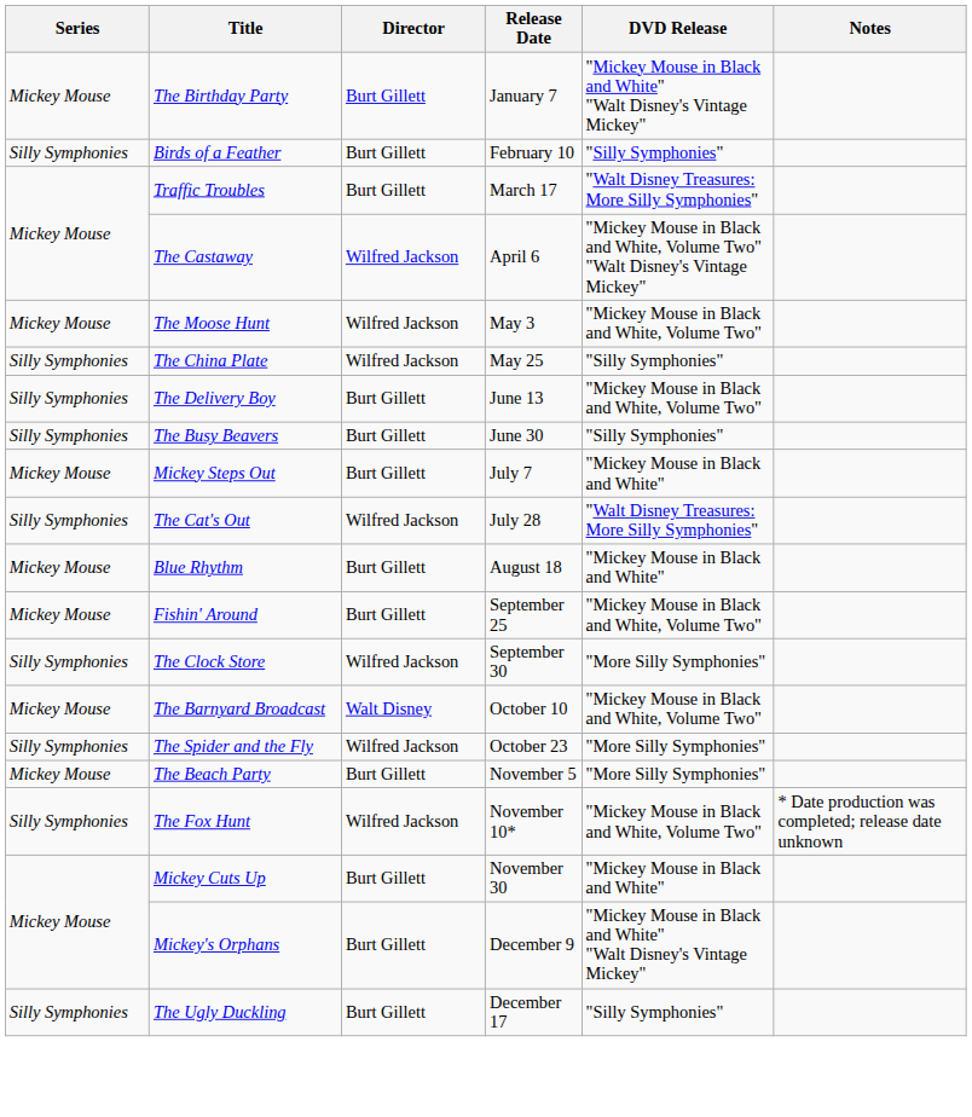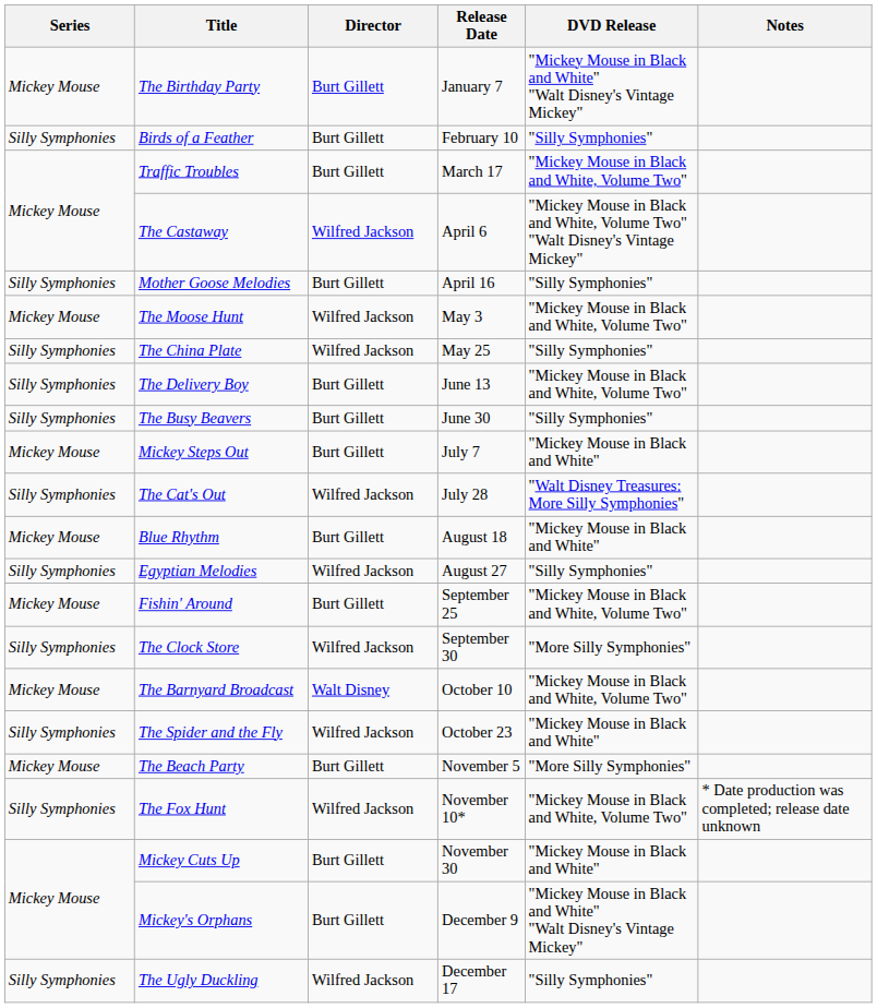Traffic Troubles | DVD Release: "Walt Disney Treasures: More Silly Symphonies" -> "Mickey Mouse in Black and White, Volume Two"
+ row: Silly Symphonies | Mother Goose Melodies | Burt Gillett | April 16 | "Silly Symphonies"
+ row: Silly Symphonies | Egyptian Melodies | Wilfred Jackson | August 27 | "Silly Symphonies"
The Spider and the Fly | DVD Release: "More Silly Symphonies" -> "Mickey Mouse in Black and White"
The Ugly Duckling | Director: Burt Gillett -> Wilfred Jackson
